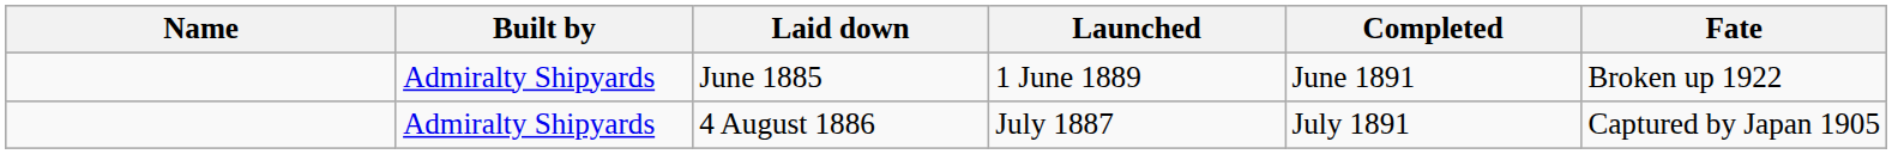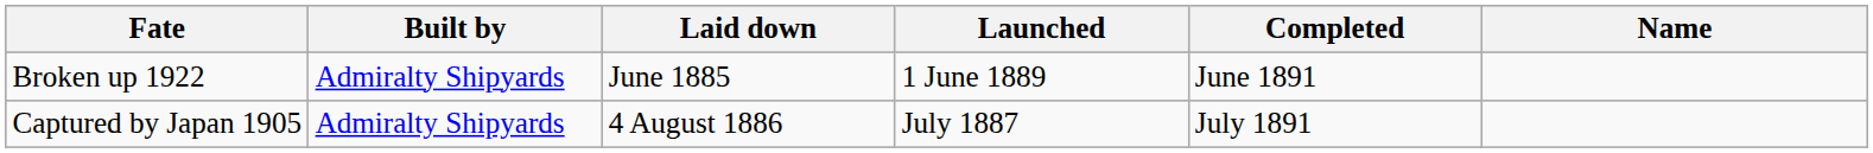columns swapped: Name <-> Fate
